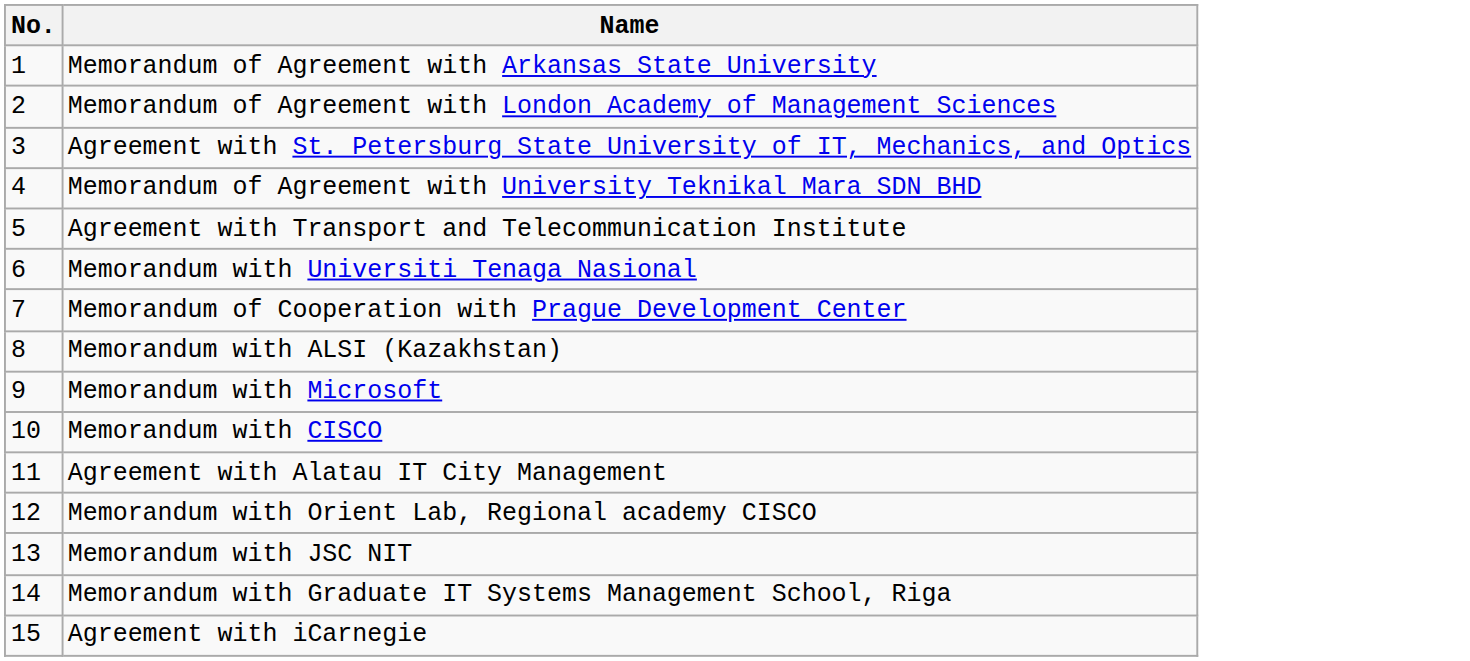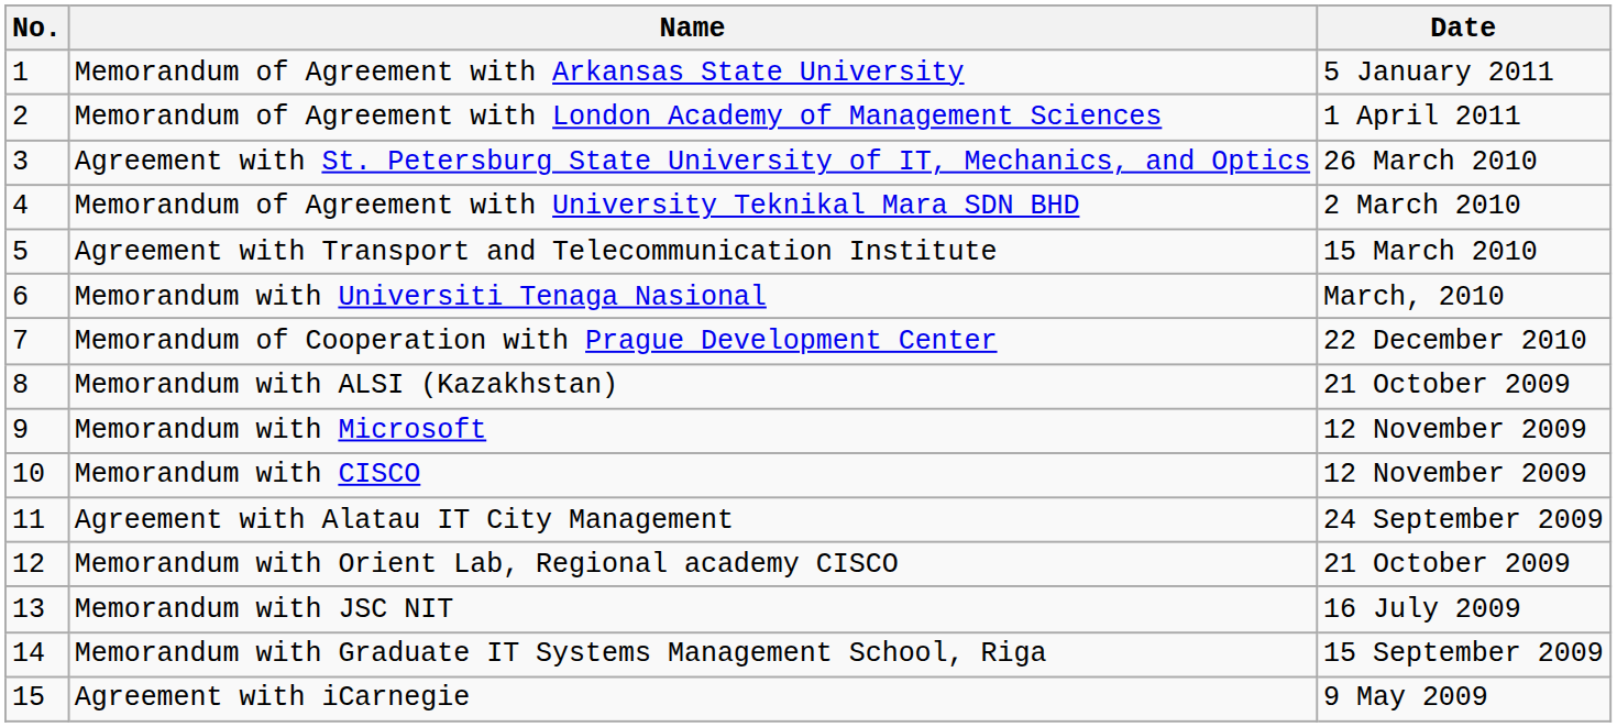+ column: Date | 5 January 2011 | 1 April 2011 | 26 March 2010 | 2 March 2010 | 15 March 2010 | March, 2010 | 22 December 2010 | 21 October 2009 | 12 November 2009 | 12 November 2009 | 24 September 2009 | 21 October 2009 | 16 July 2009 | 15 September 2009 | 9 May 2009
